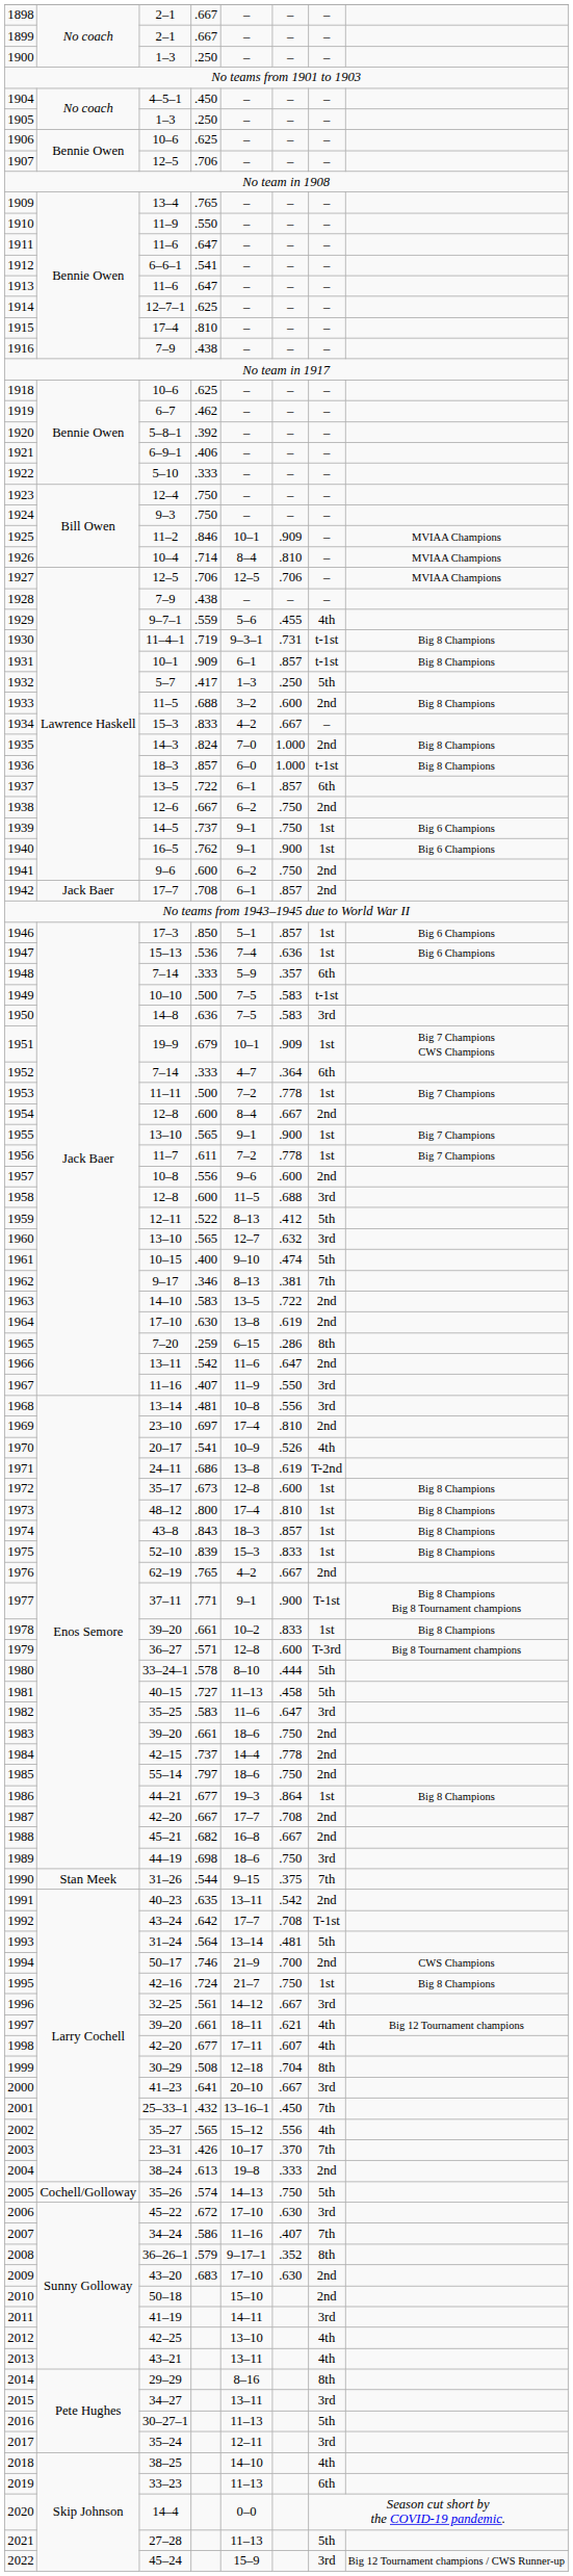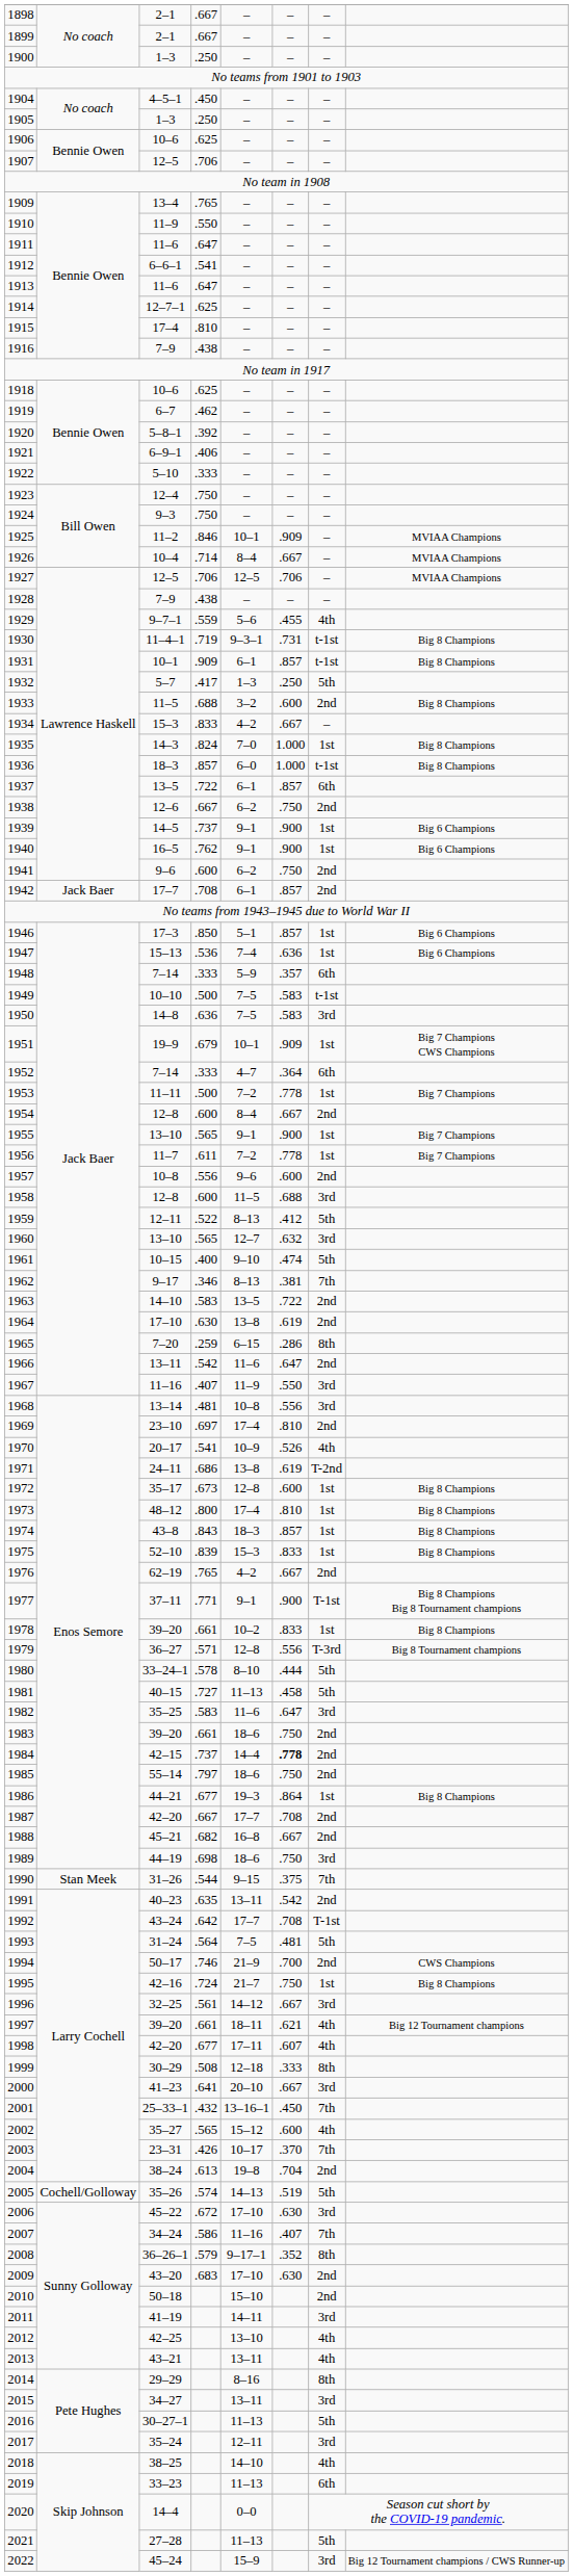1926 | column 6: .810 -> .667
1935 | column 7: 2nd -> 1st
1939 | column 6: .750 -> .900
1979 | column 6: .600 -> .556
1984 | column 6: normal -> bold
1993 | column 5: 13–14 -> 7–5
1999 | column 6: .704 -> .333
2002 | column 6: .556 -> .600
2004 | column 6: .333 -> .704
2005 | column 6: .750 -> .519
